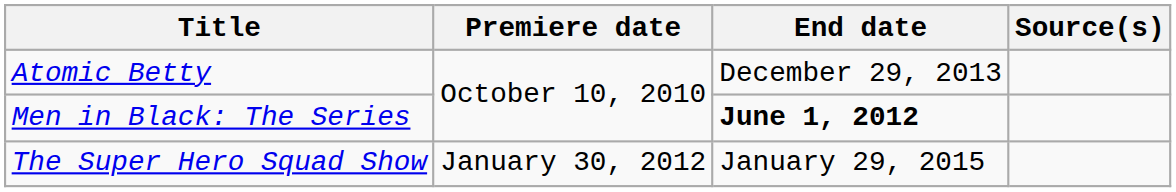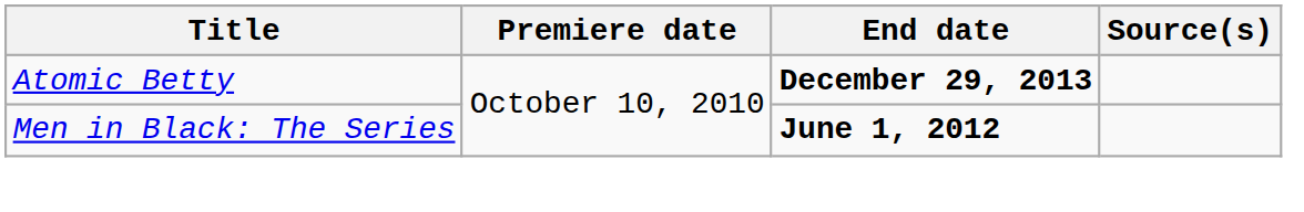Atomic Betty | End date: normal -> bold
- row: The Super Hero Squad Show | January 30, 2012 | January 29, 2015
